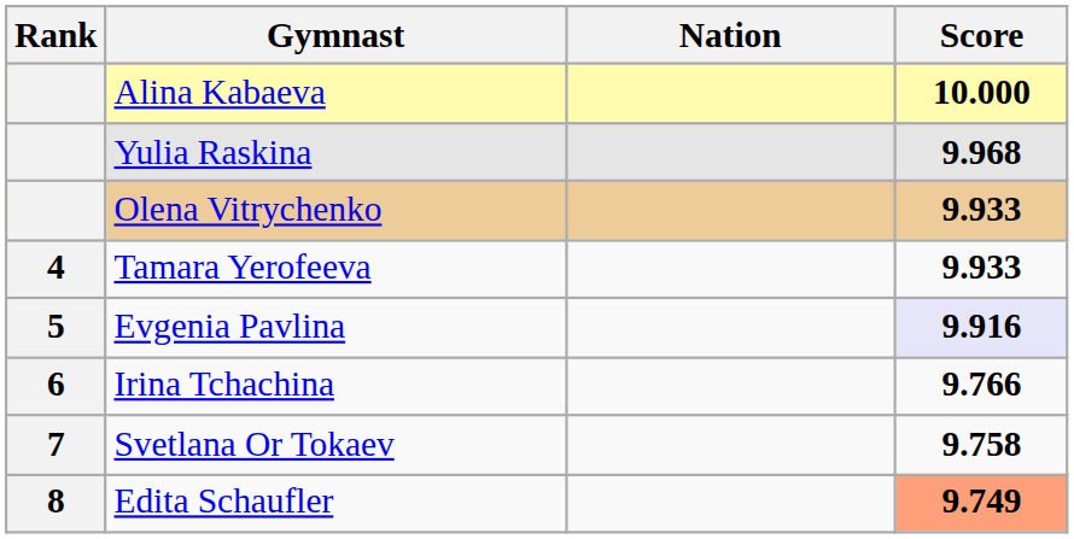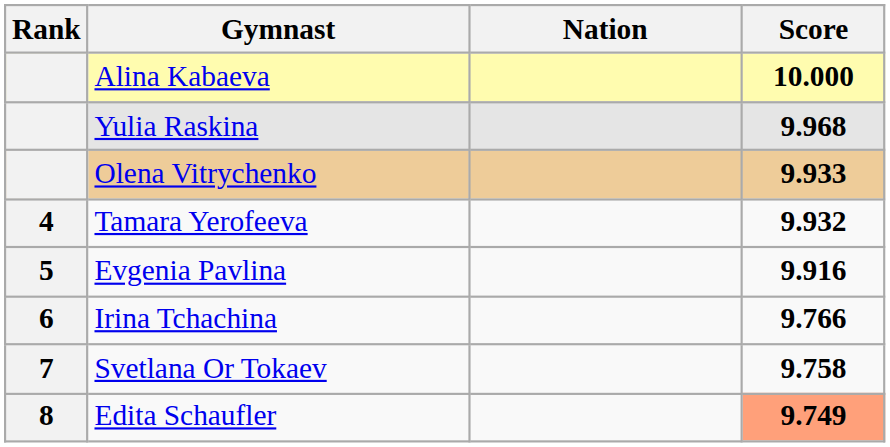Tamara Yerofeeva | Score: 9.933 -> 9.932
Evgenia Pavlina | Score: lavender background -> no background
